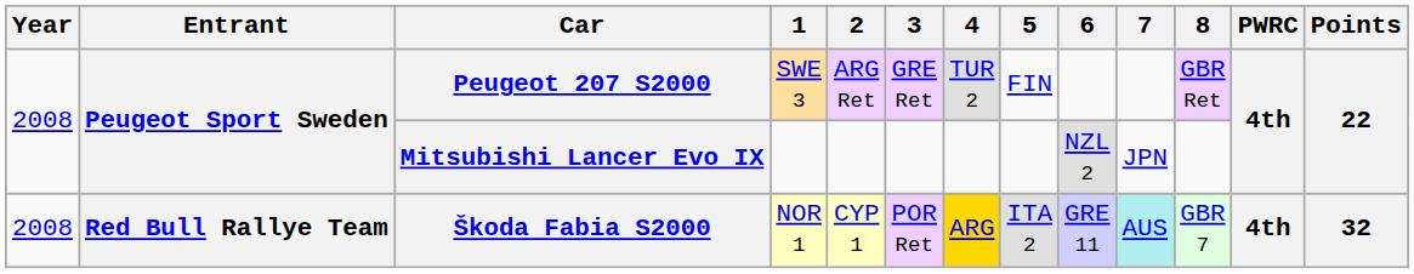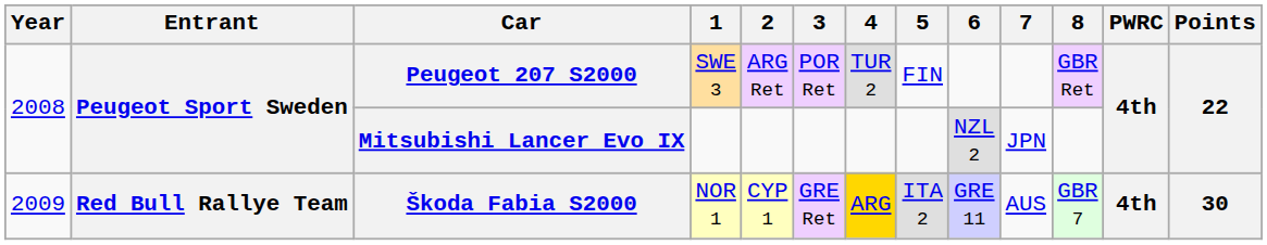Peugeot 207 S2000 | 3: GRE Ret -> POR Ret
Škoda Fabia S2000 | Year: 2008 -> 2009
Škoda Fabia S2000 | 3: POR Ret -> GRE Ret
Škoda Fabia S2000 | 7: paleturquoise background -> no background
Škoda Fabia S2000 | Points: 32 -> 30
